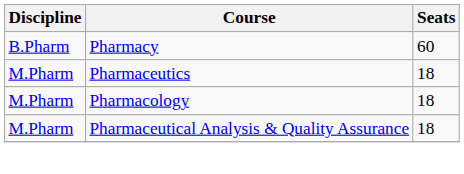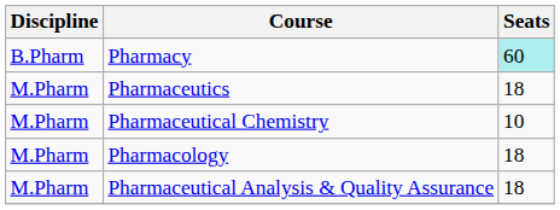Pharmacy | Seats: no background -> paleturquoise background
+ row: M.Pharm | Pharmaceutical Chemistry | 10
